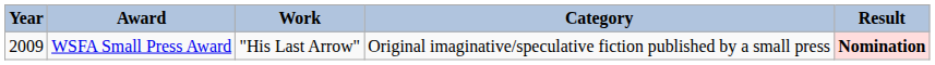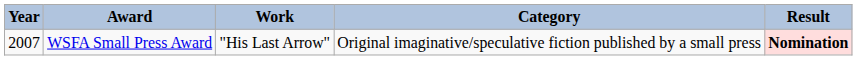WSFA Small Press Award | Year: 2009 -> 2007
